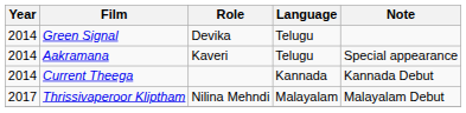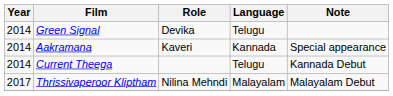Aakramana | Language: Telugu -> Kannada
Current Theega | Language: Kannada -> Telugu
